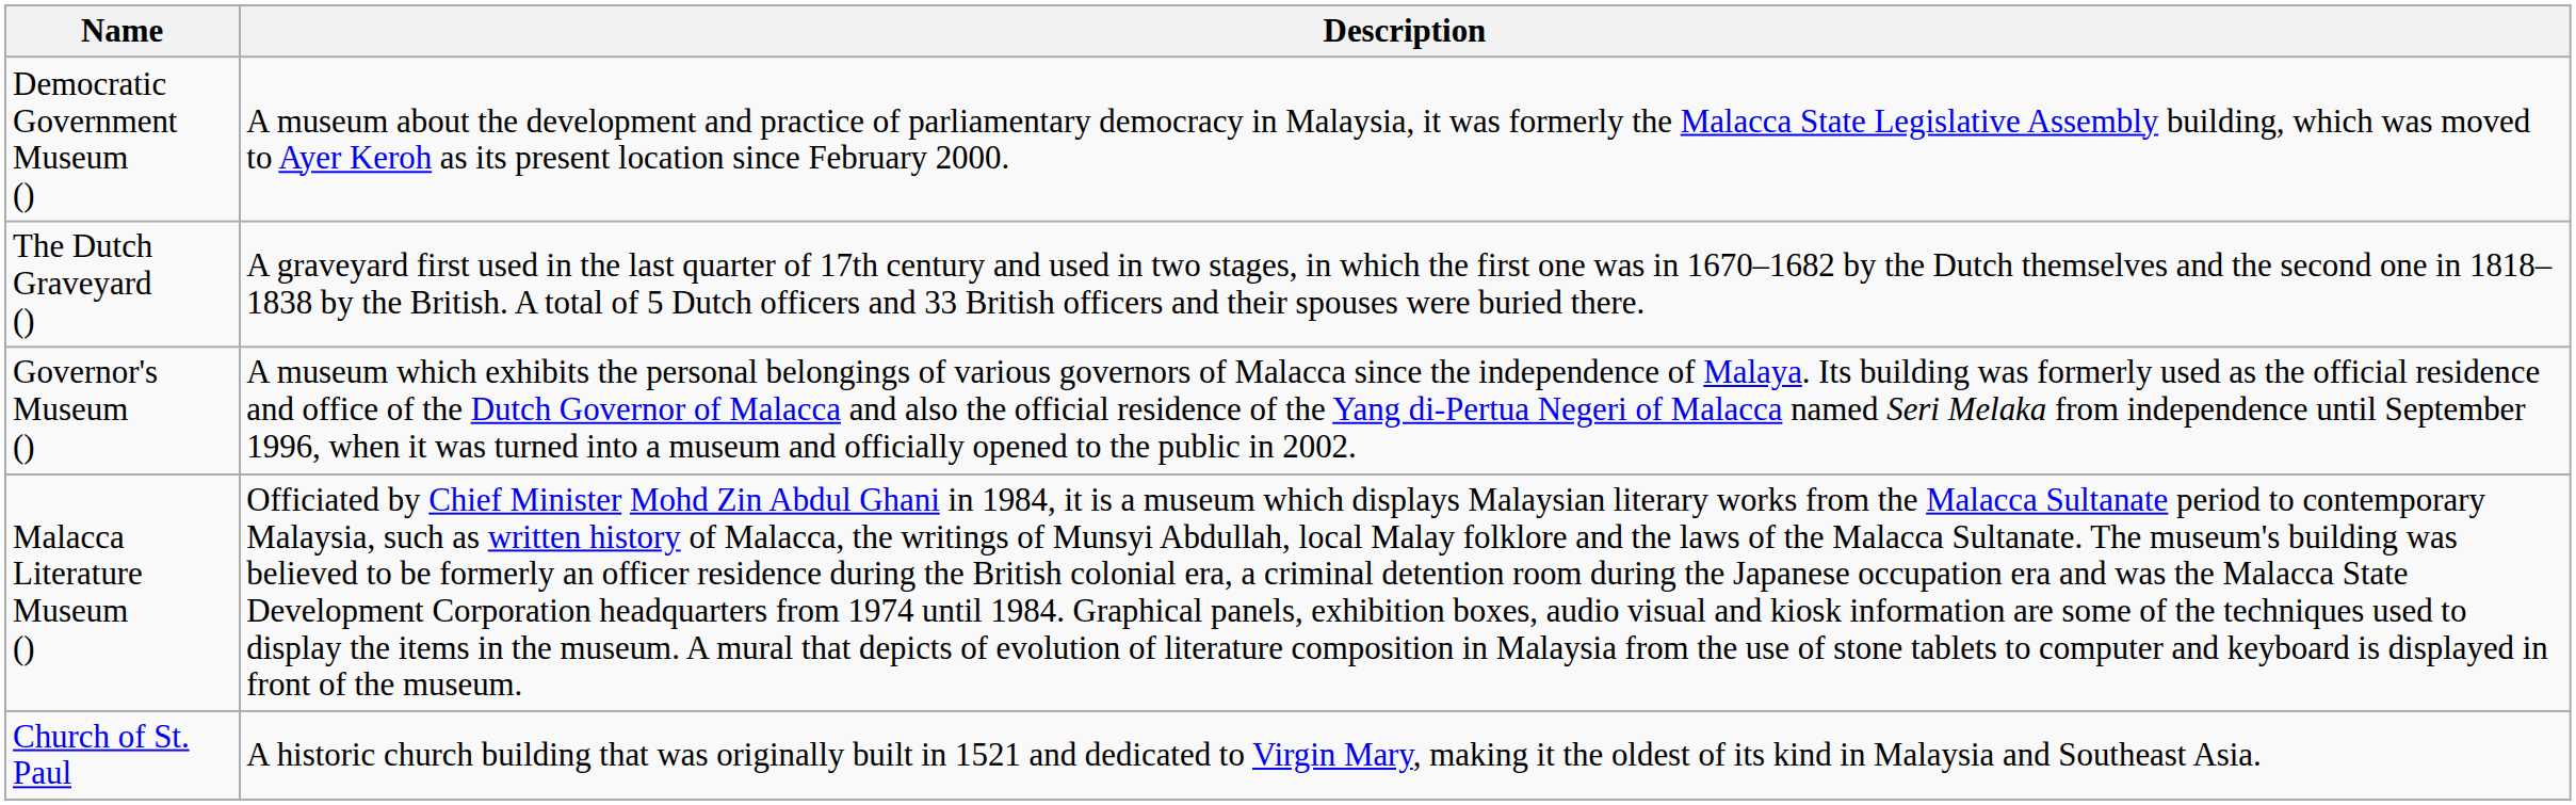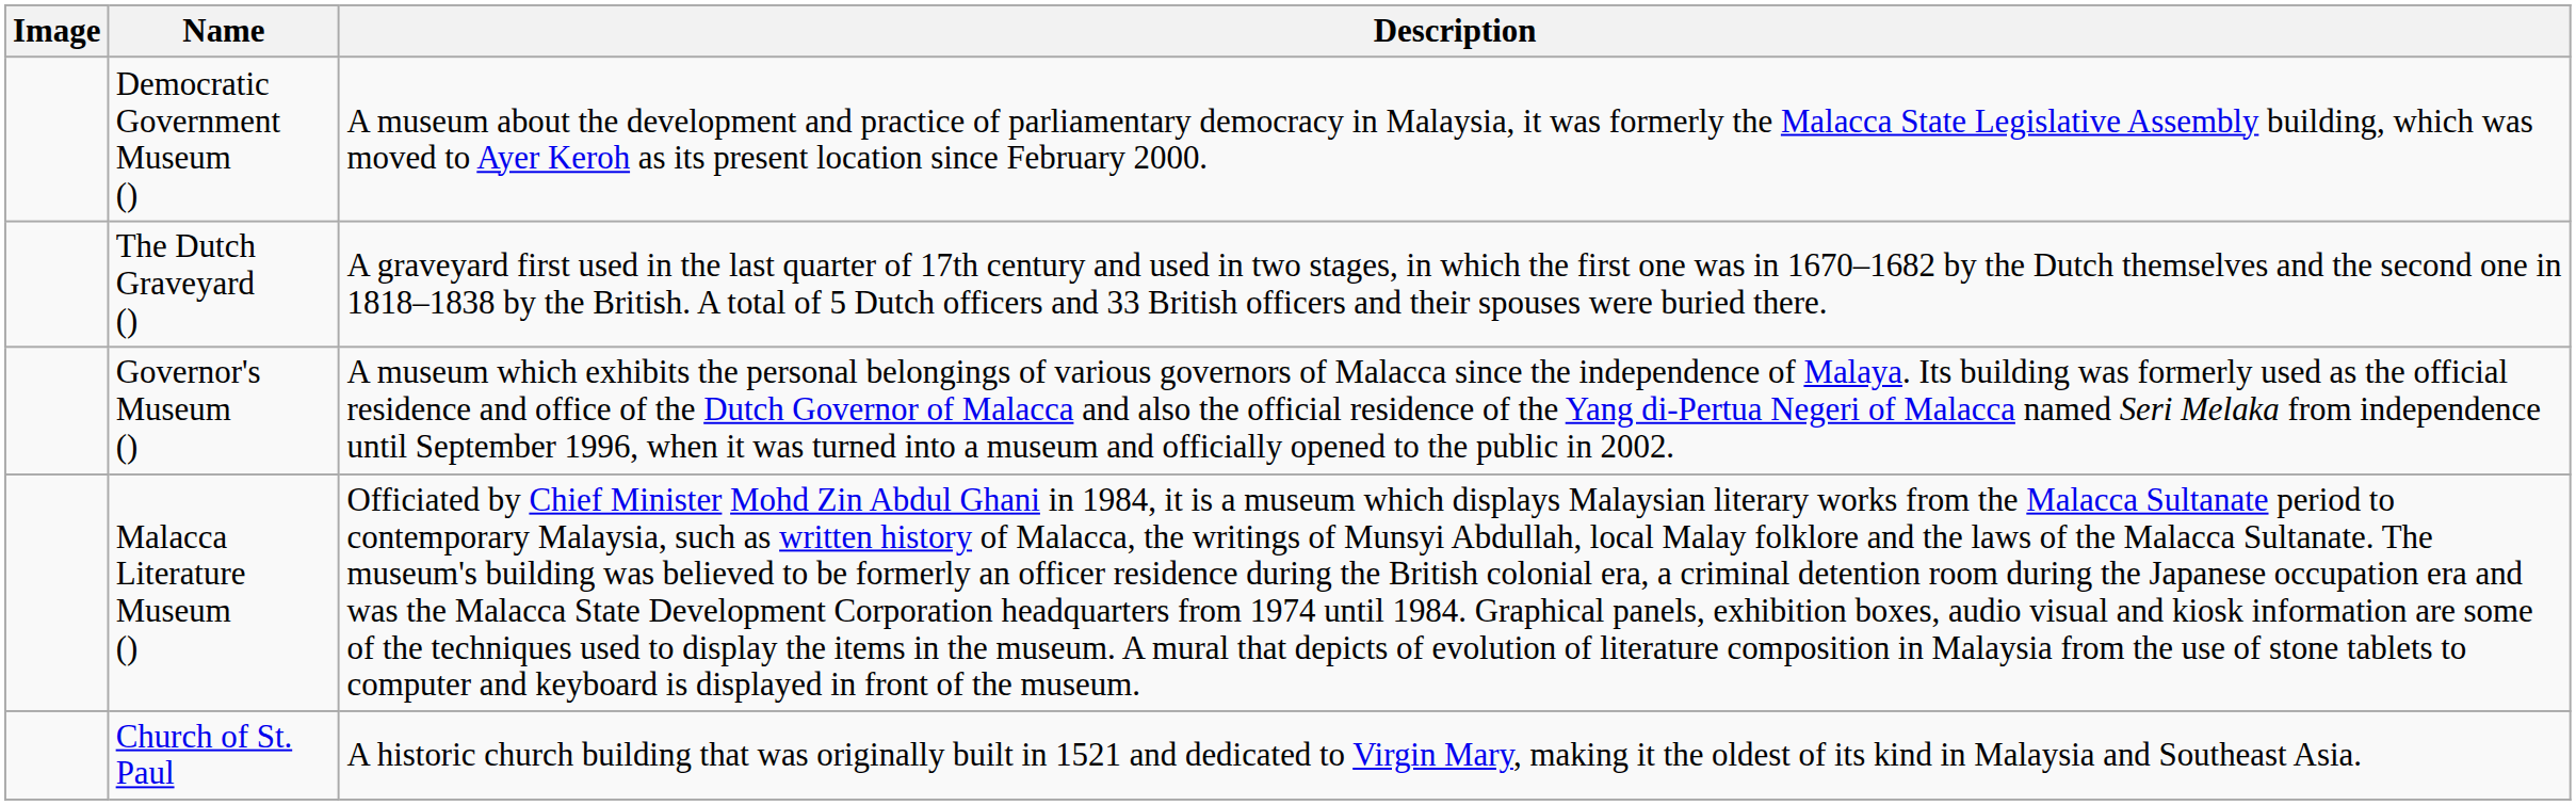+ column: Image
